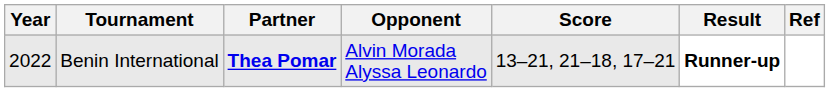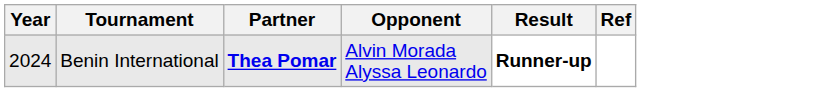- column: Score | 13–21, 21–18, 17–21
Benin International | Year: 2022 -> 2024
